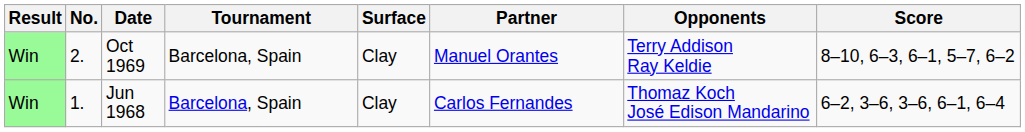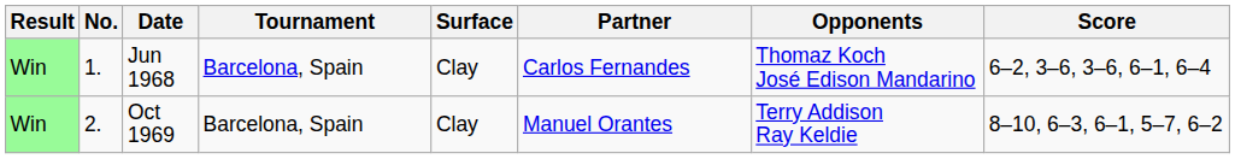rows swapped: Jun 1968 <-> Oct 1969
